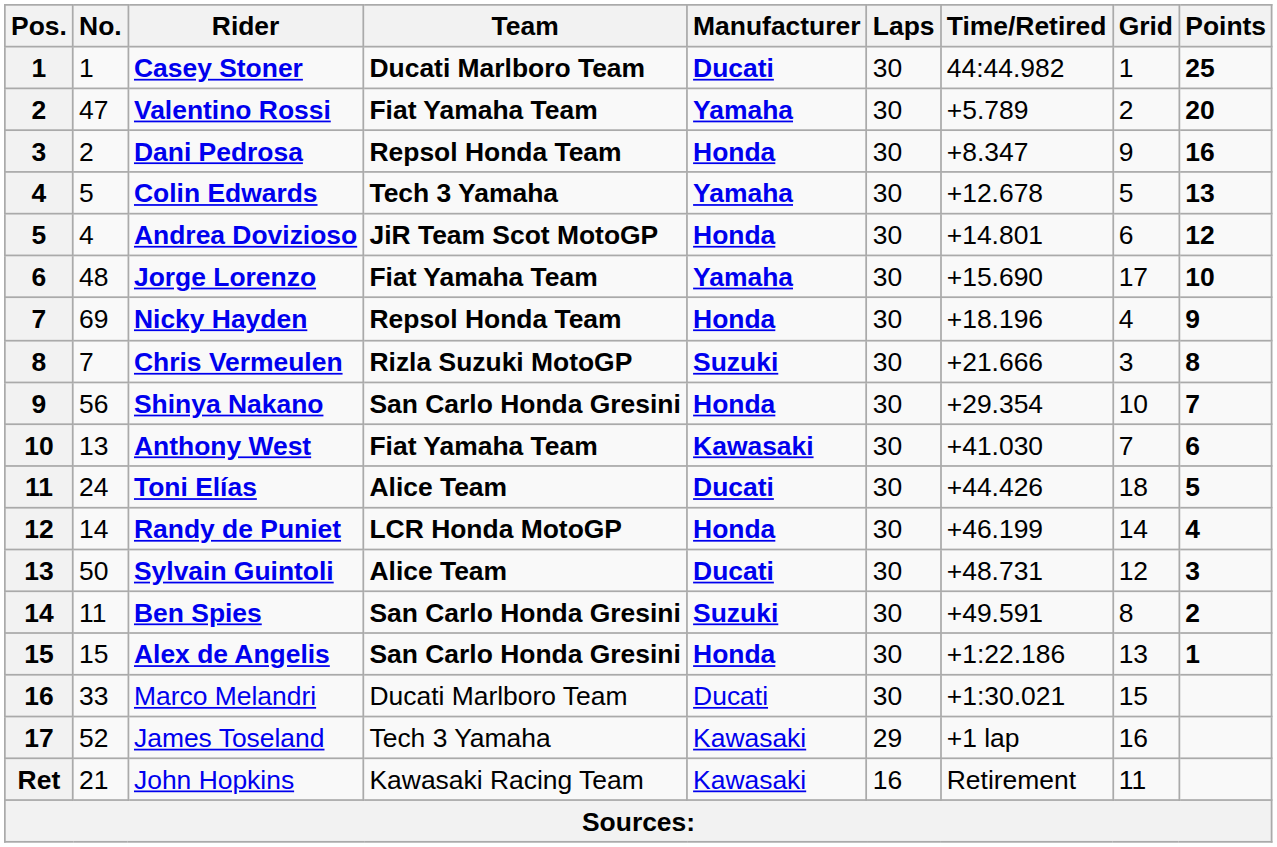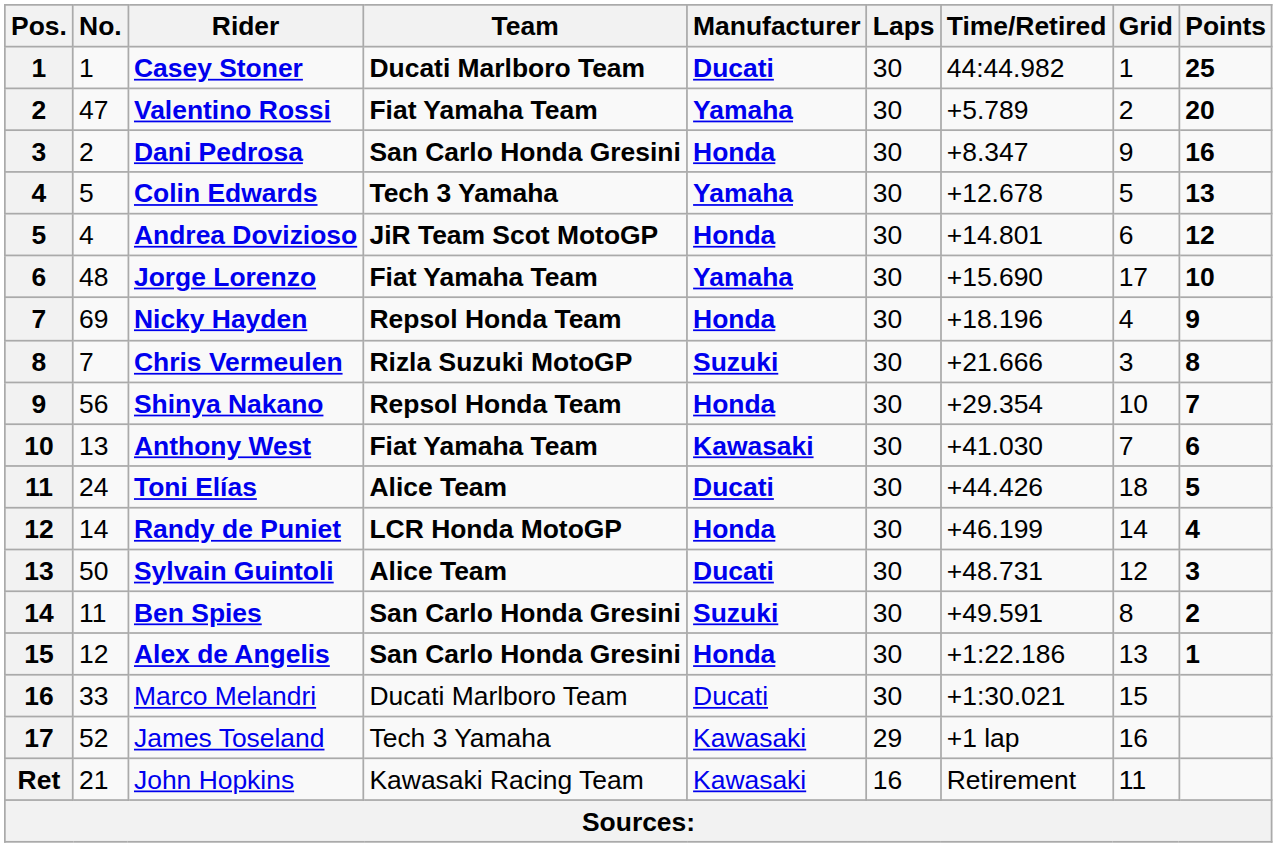Dani Pedrosa | Team: Repsol Honda Team -> San Carlo Honda Gresini
Shinya Nakano | Team: San Carlo Honda Gresini -> Repsol Honda Team
Alex de Angelis | No.: 15 -> 12
